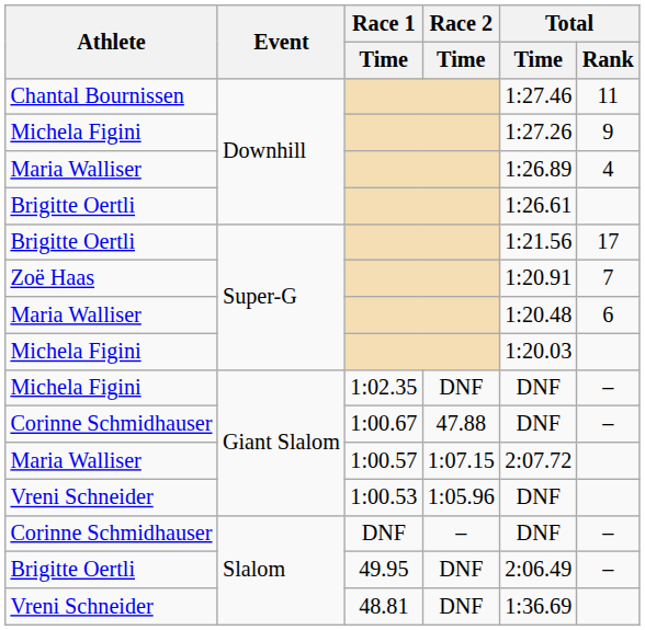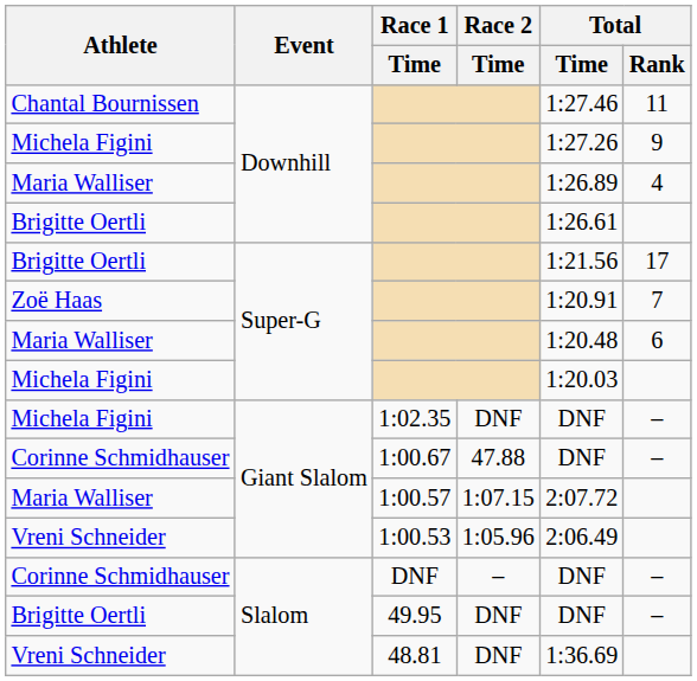1:00.53 | Total / Time: DNF -> 2:06.49
49.95 | Total / Time: 2:06.49 -> DNF
